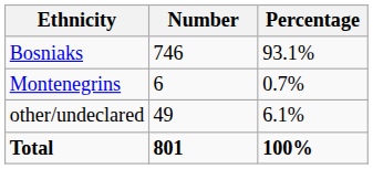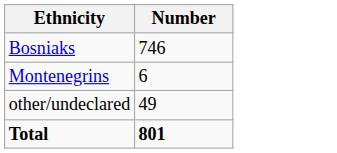- column: Percentage | 93.1% | 0.7% | 6.1% | 100%
